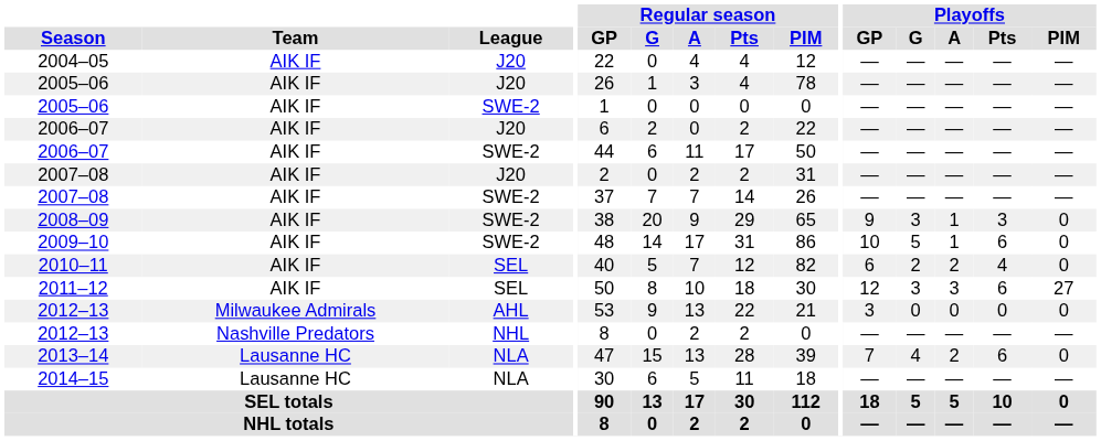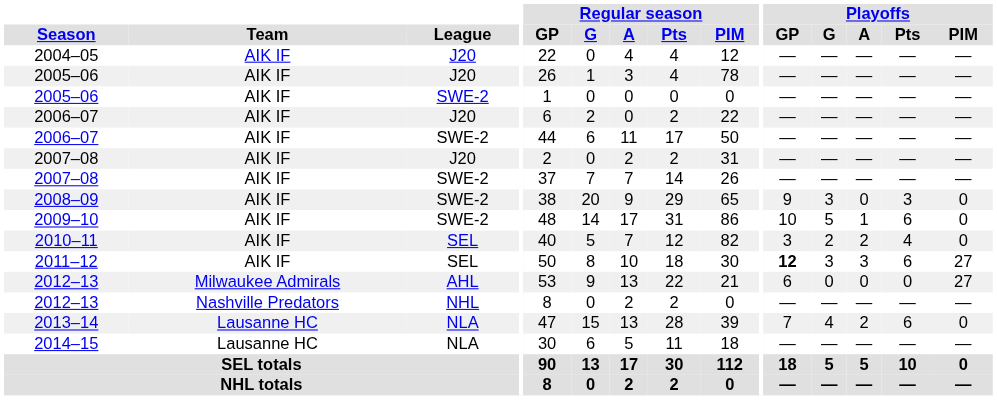2008–09 | Playoffs / A: 1 -> 0
2010–11 | Playoffs / GP: 6 -> 3
2011–12 | Playoffs / GP: normal -> bold
2012–13 / AHL | Playoffs / GP: 3 -> 6
2012–13 / AHL | Playoffs / PIM: 0 -> 27
